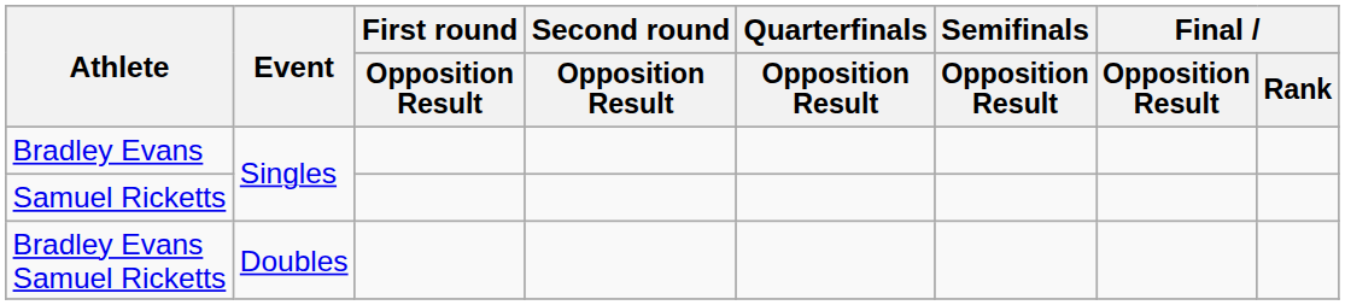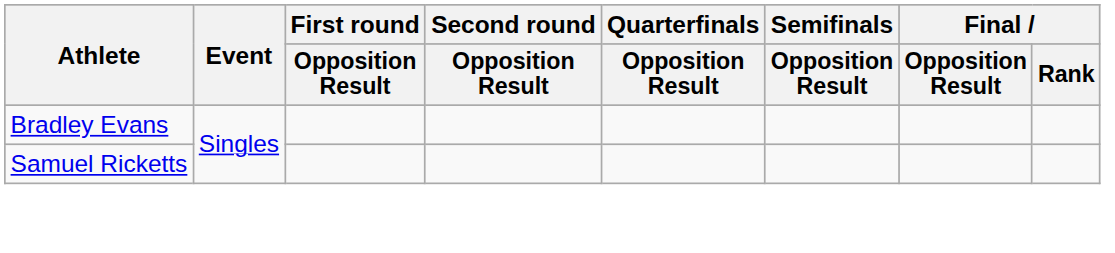- row: Bradley Evans Samuel Ricketts | Doubles
